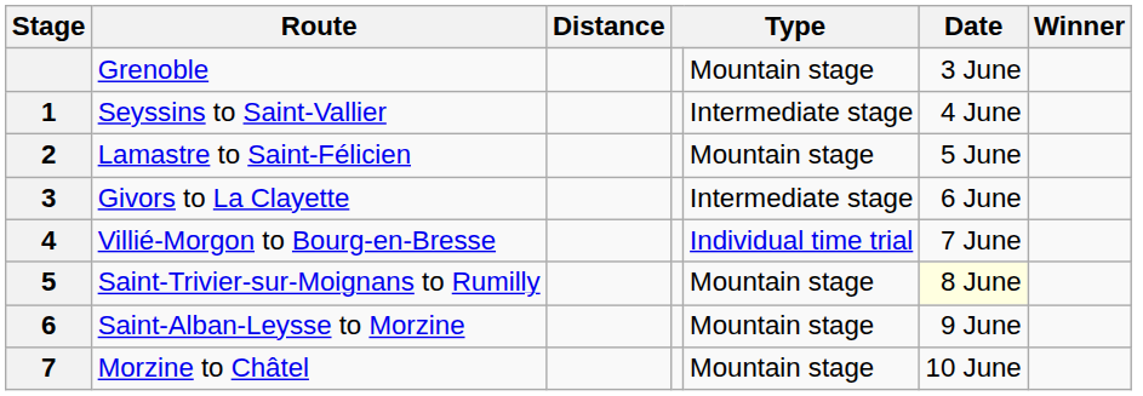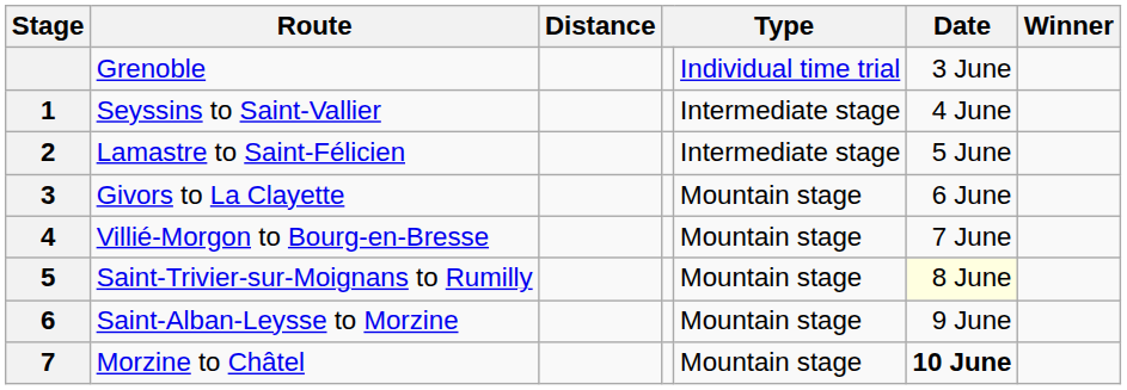Grenoble | column 5: Mountain stage -> Individual time trial
Lamastre to Saint-Félicien | column 5: Mountain stage -> Intermediate stage
Givors to La Clayette | column 5: Intermediate stage -> Mountain stage
Villié-Morgon to Bourg-en-Bresse | column 5: Individual time trial -> Mountain stage
Morzine to Châtel | Date: normal -> bold
